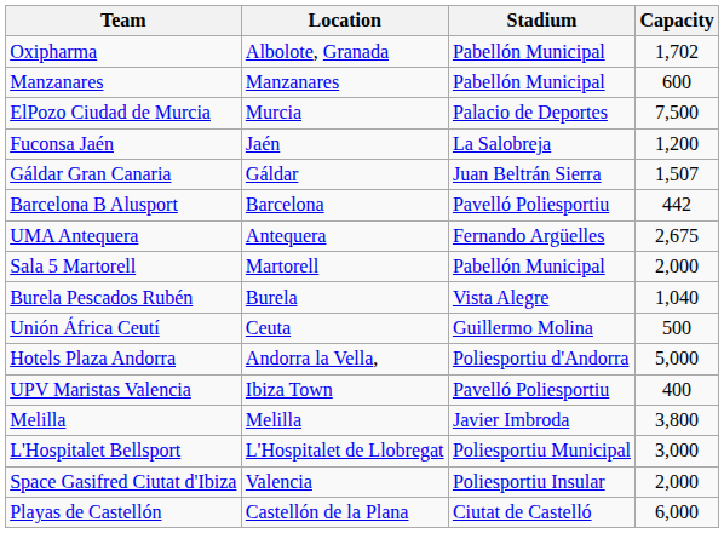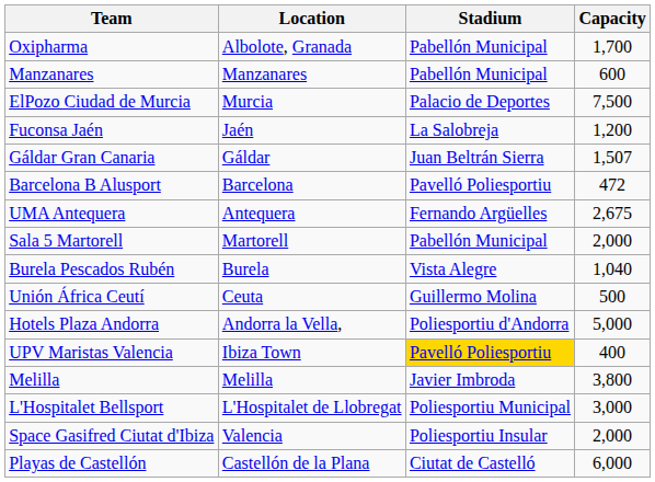Oxipharma | Capacity: 1,702 -> 1,700
Barcelona B Alusport | Capacity: 442 -> 472
UPV Maristas Valencia | Stadium: no background -> gold background
